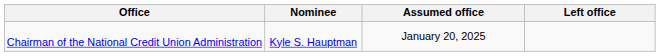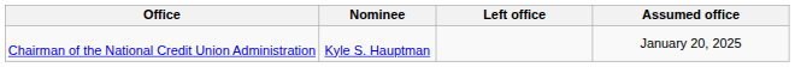columns swapped: Assumed office <-> Left office
